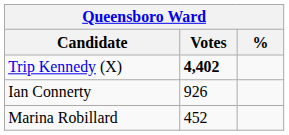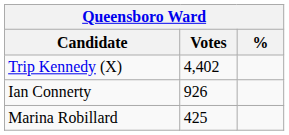Trip Kennedy (X) | Votes: bold -> normal
Marina Robillard | Votes: 452 -> 425
